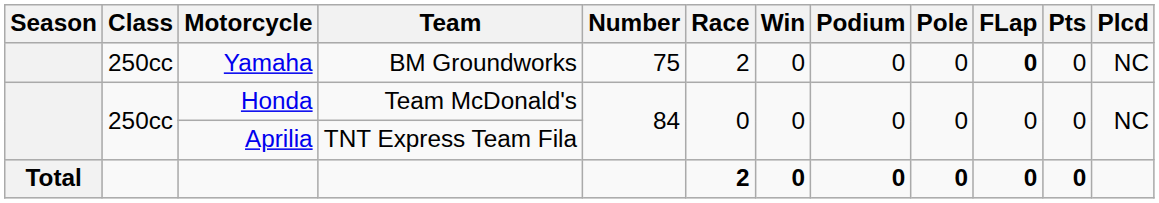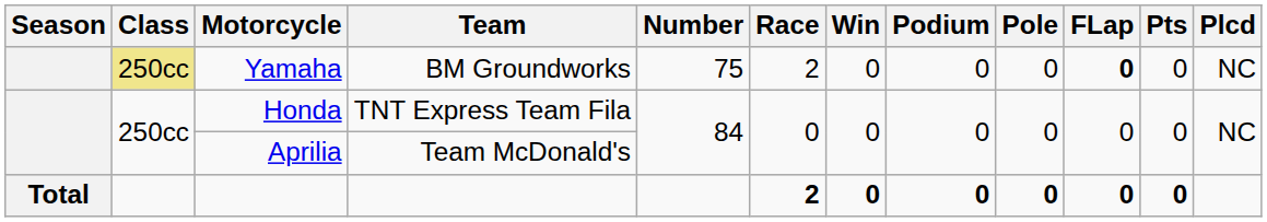Yamaha | Class: no background -> khaki background
Honda | Team: Team McDonald's -> TNT Express Team Fila
Aprilia | Team: TNT Express Team Fila -> Team McDonald's
